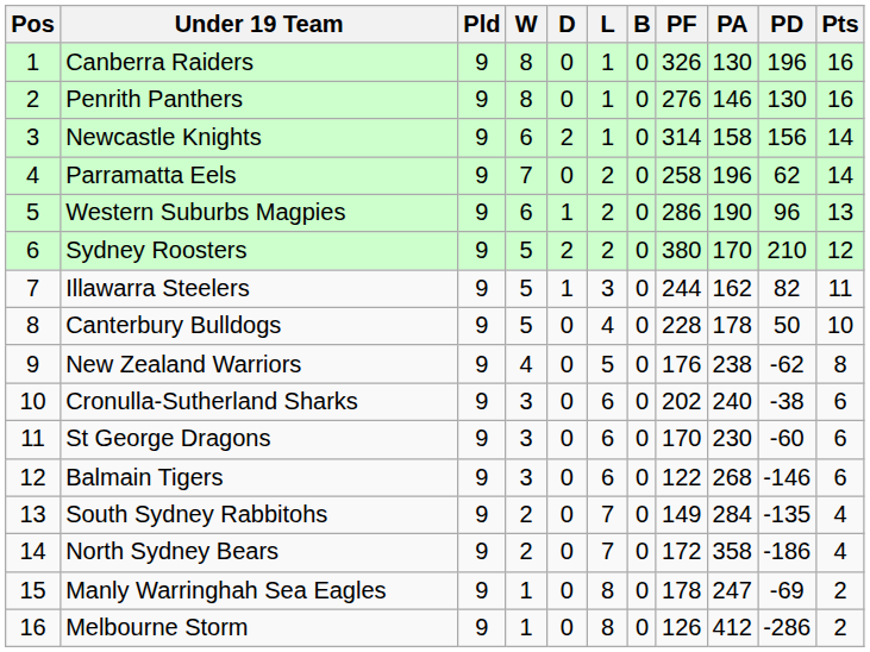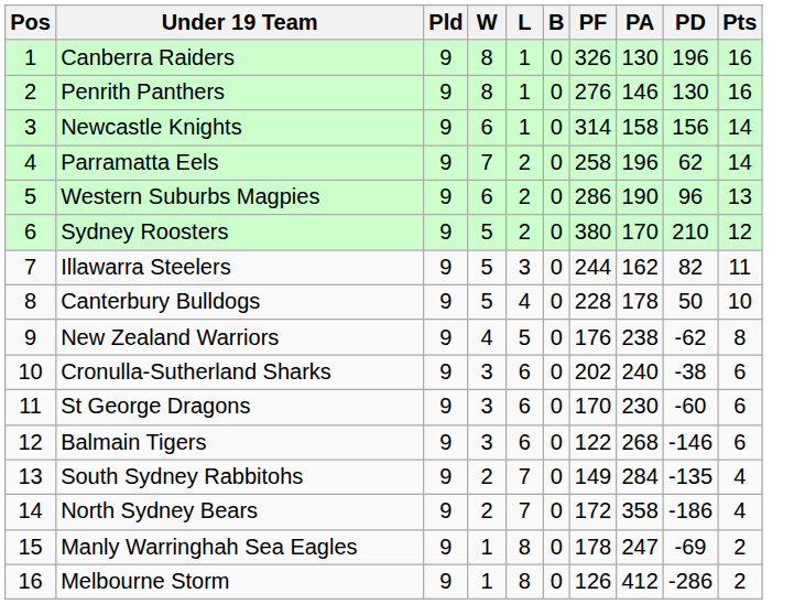- column: D | 0 | 0 | 2 | 0 | 1 | 2 | 1 | 0 | 0 | 0 | 0 | 0 | 0 | 0 | 0 | 0
